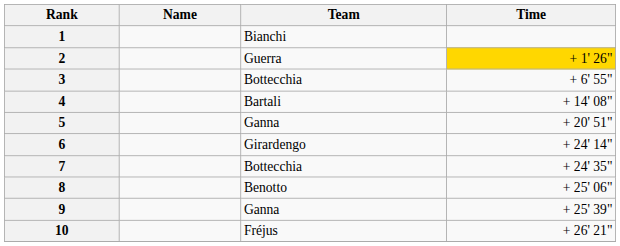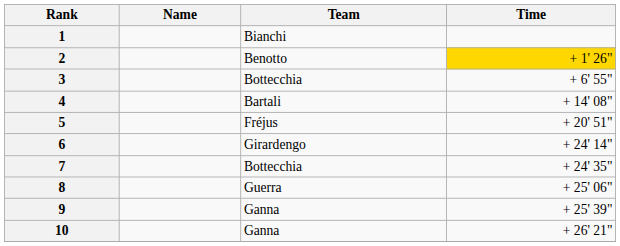2 | Team: Guerra -> Benotto
5 | Team: Ganna -> Fréjus
8 | Team: Benotto -> Guerra
10 | Team: Fréjus -> Ganna
